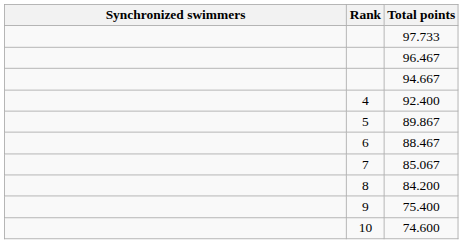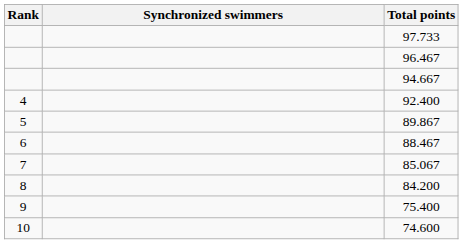columns swapped: Rank <-> Synchronized swimmers
